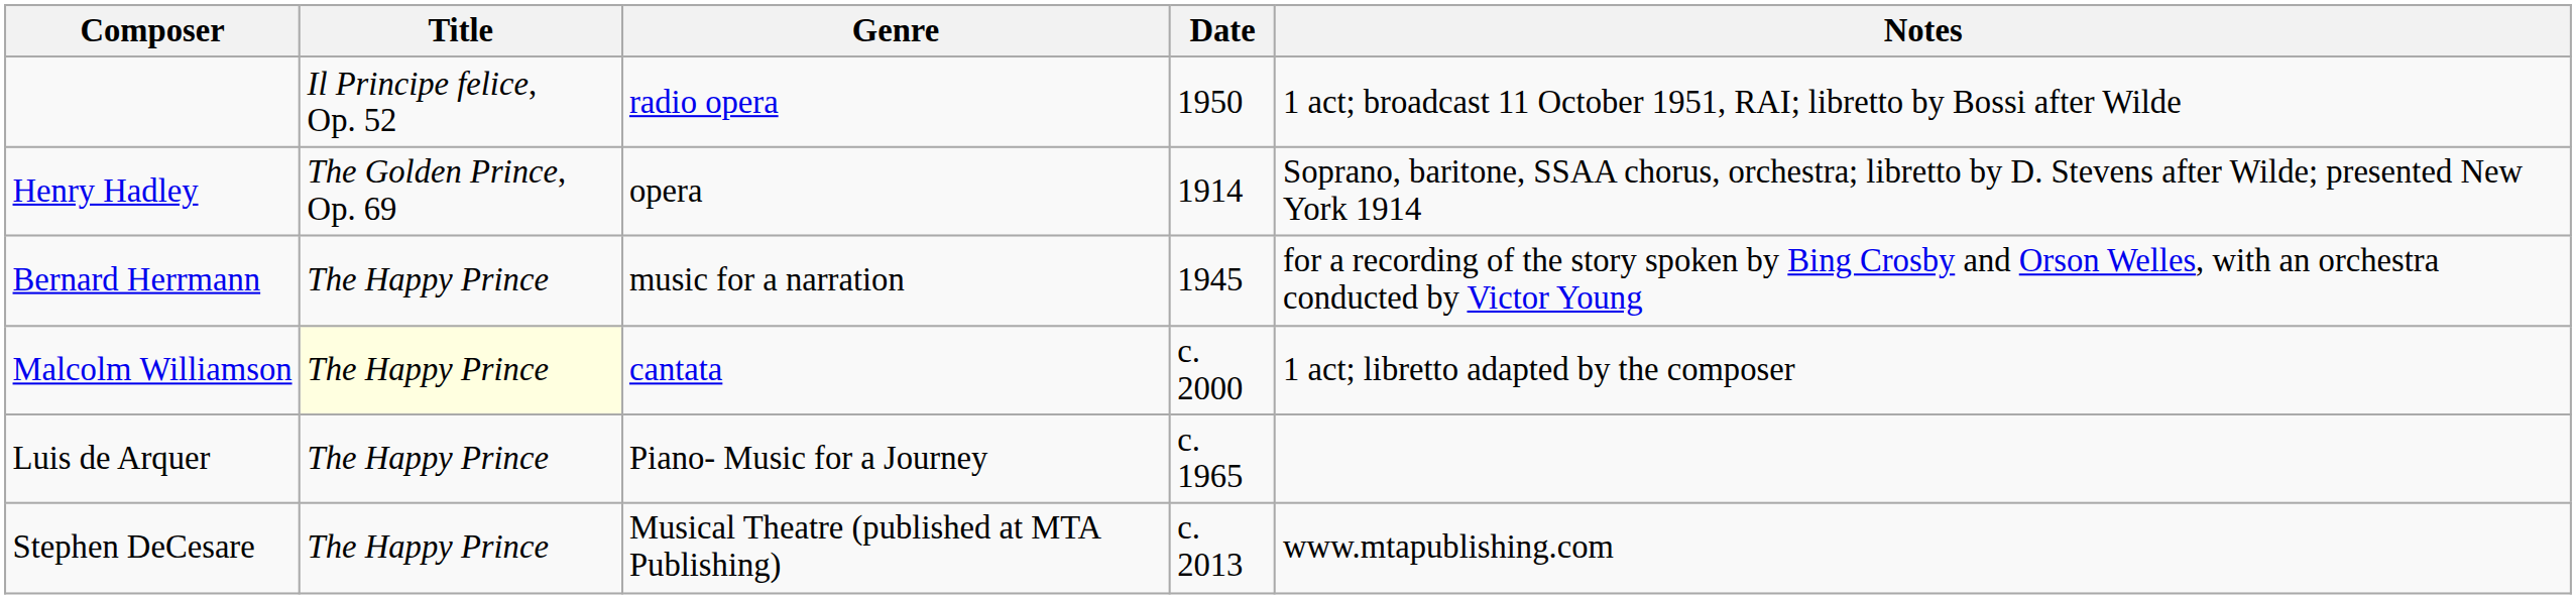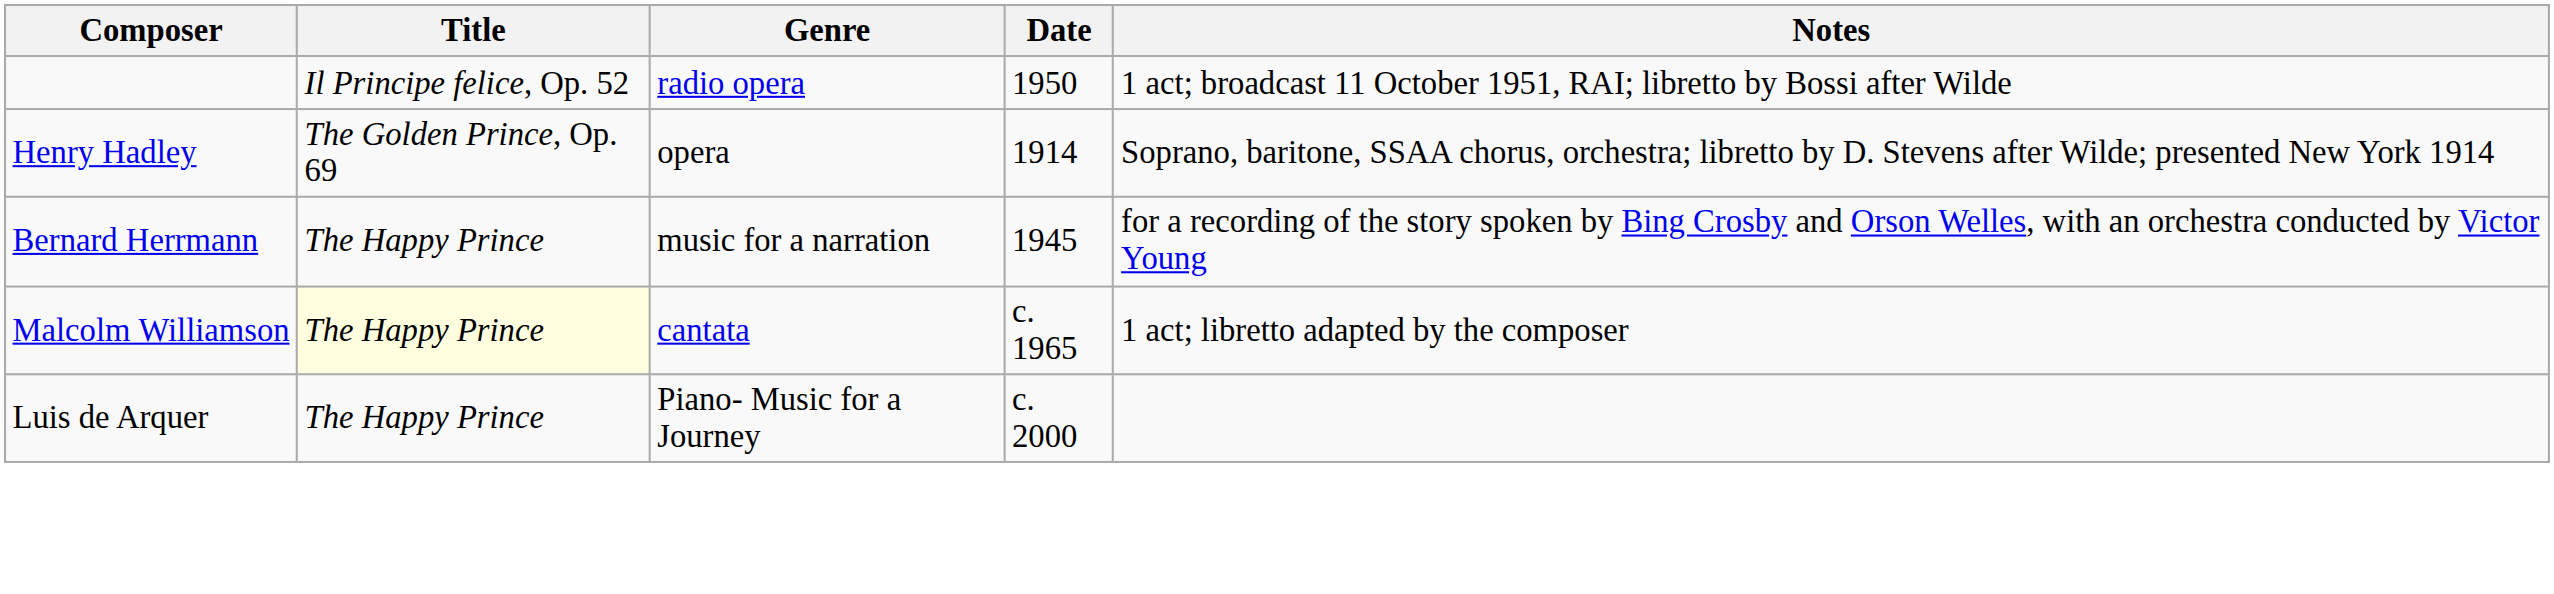Malcolm Williamson | Date: c. 2000 -> c. 1965
Luis de Arquer | Date: c. 1965 -> c. 2000
- row: Stephen DeCesare | The Happy Prince | Musical Theatre (published at MTA Publishing) | c. 2013 | www.mtapublishing.com
